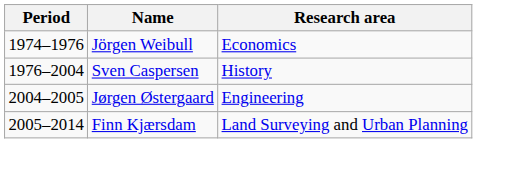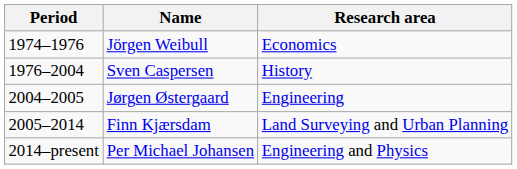+ row: 2014–present | Per Michael Johansen | Engineering and Physics
